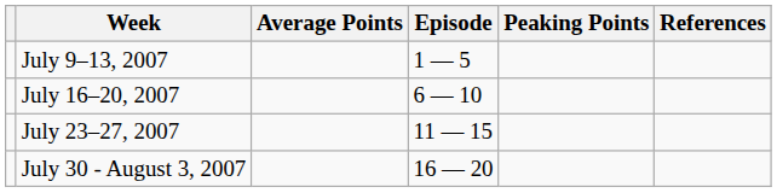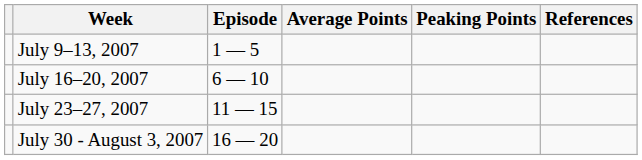columns swapped: Episode <-> Average Points
